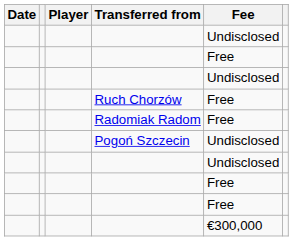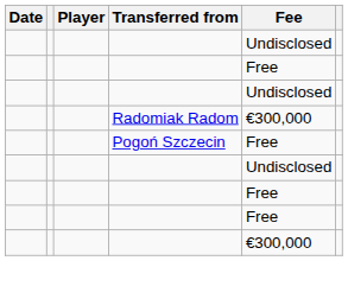- row: Ruch Chorzów | Free
Radomiak Radom | Fee: Free -> €300,000
Pogoń Szczecin | Fee: Undisclosed -> Free
